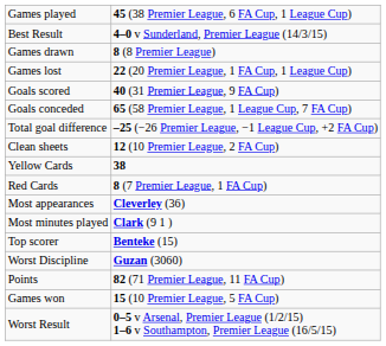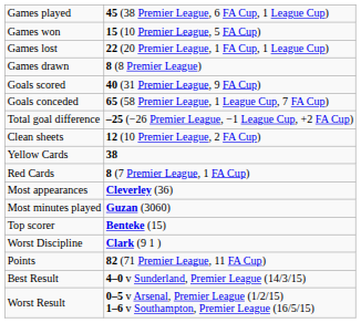rows swapped: Games won <-> Best Result
rows swapped: Games drawn <-> Games lost
Most minutes played | column 2: Clark (9 1 ) -> Guzan (3060)
Worst Discipline | column 2: Guzan (3060) -> Clark (9 1 )
